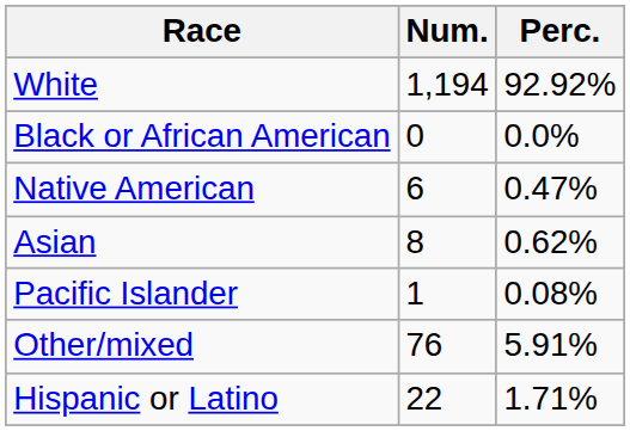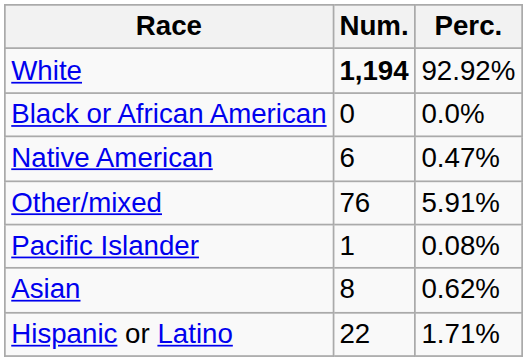White | Num.: normal -> bold
rows swapped: Asian <-> Other/mixed
